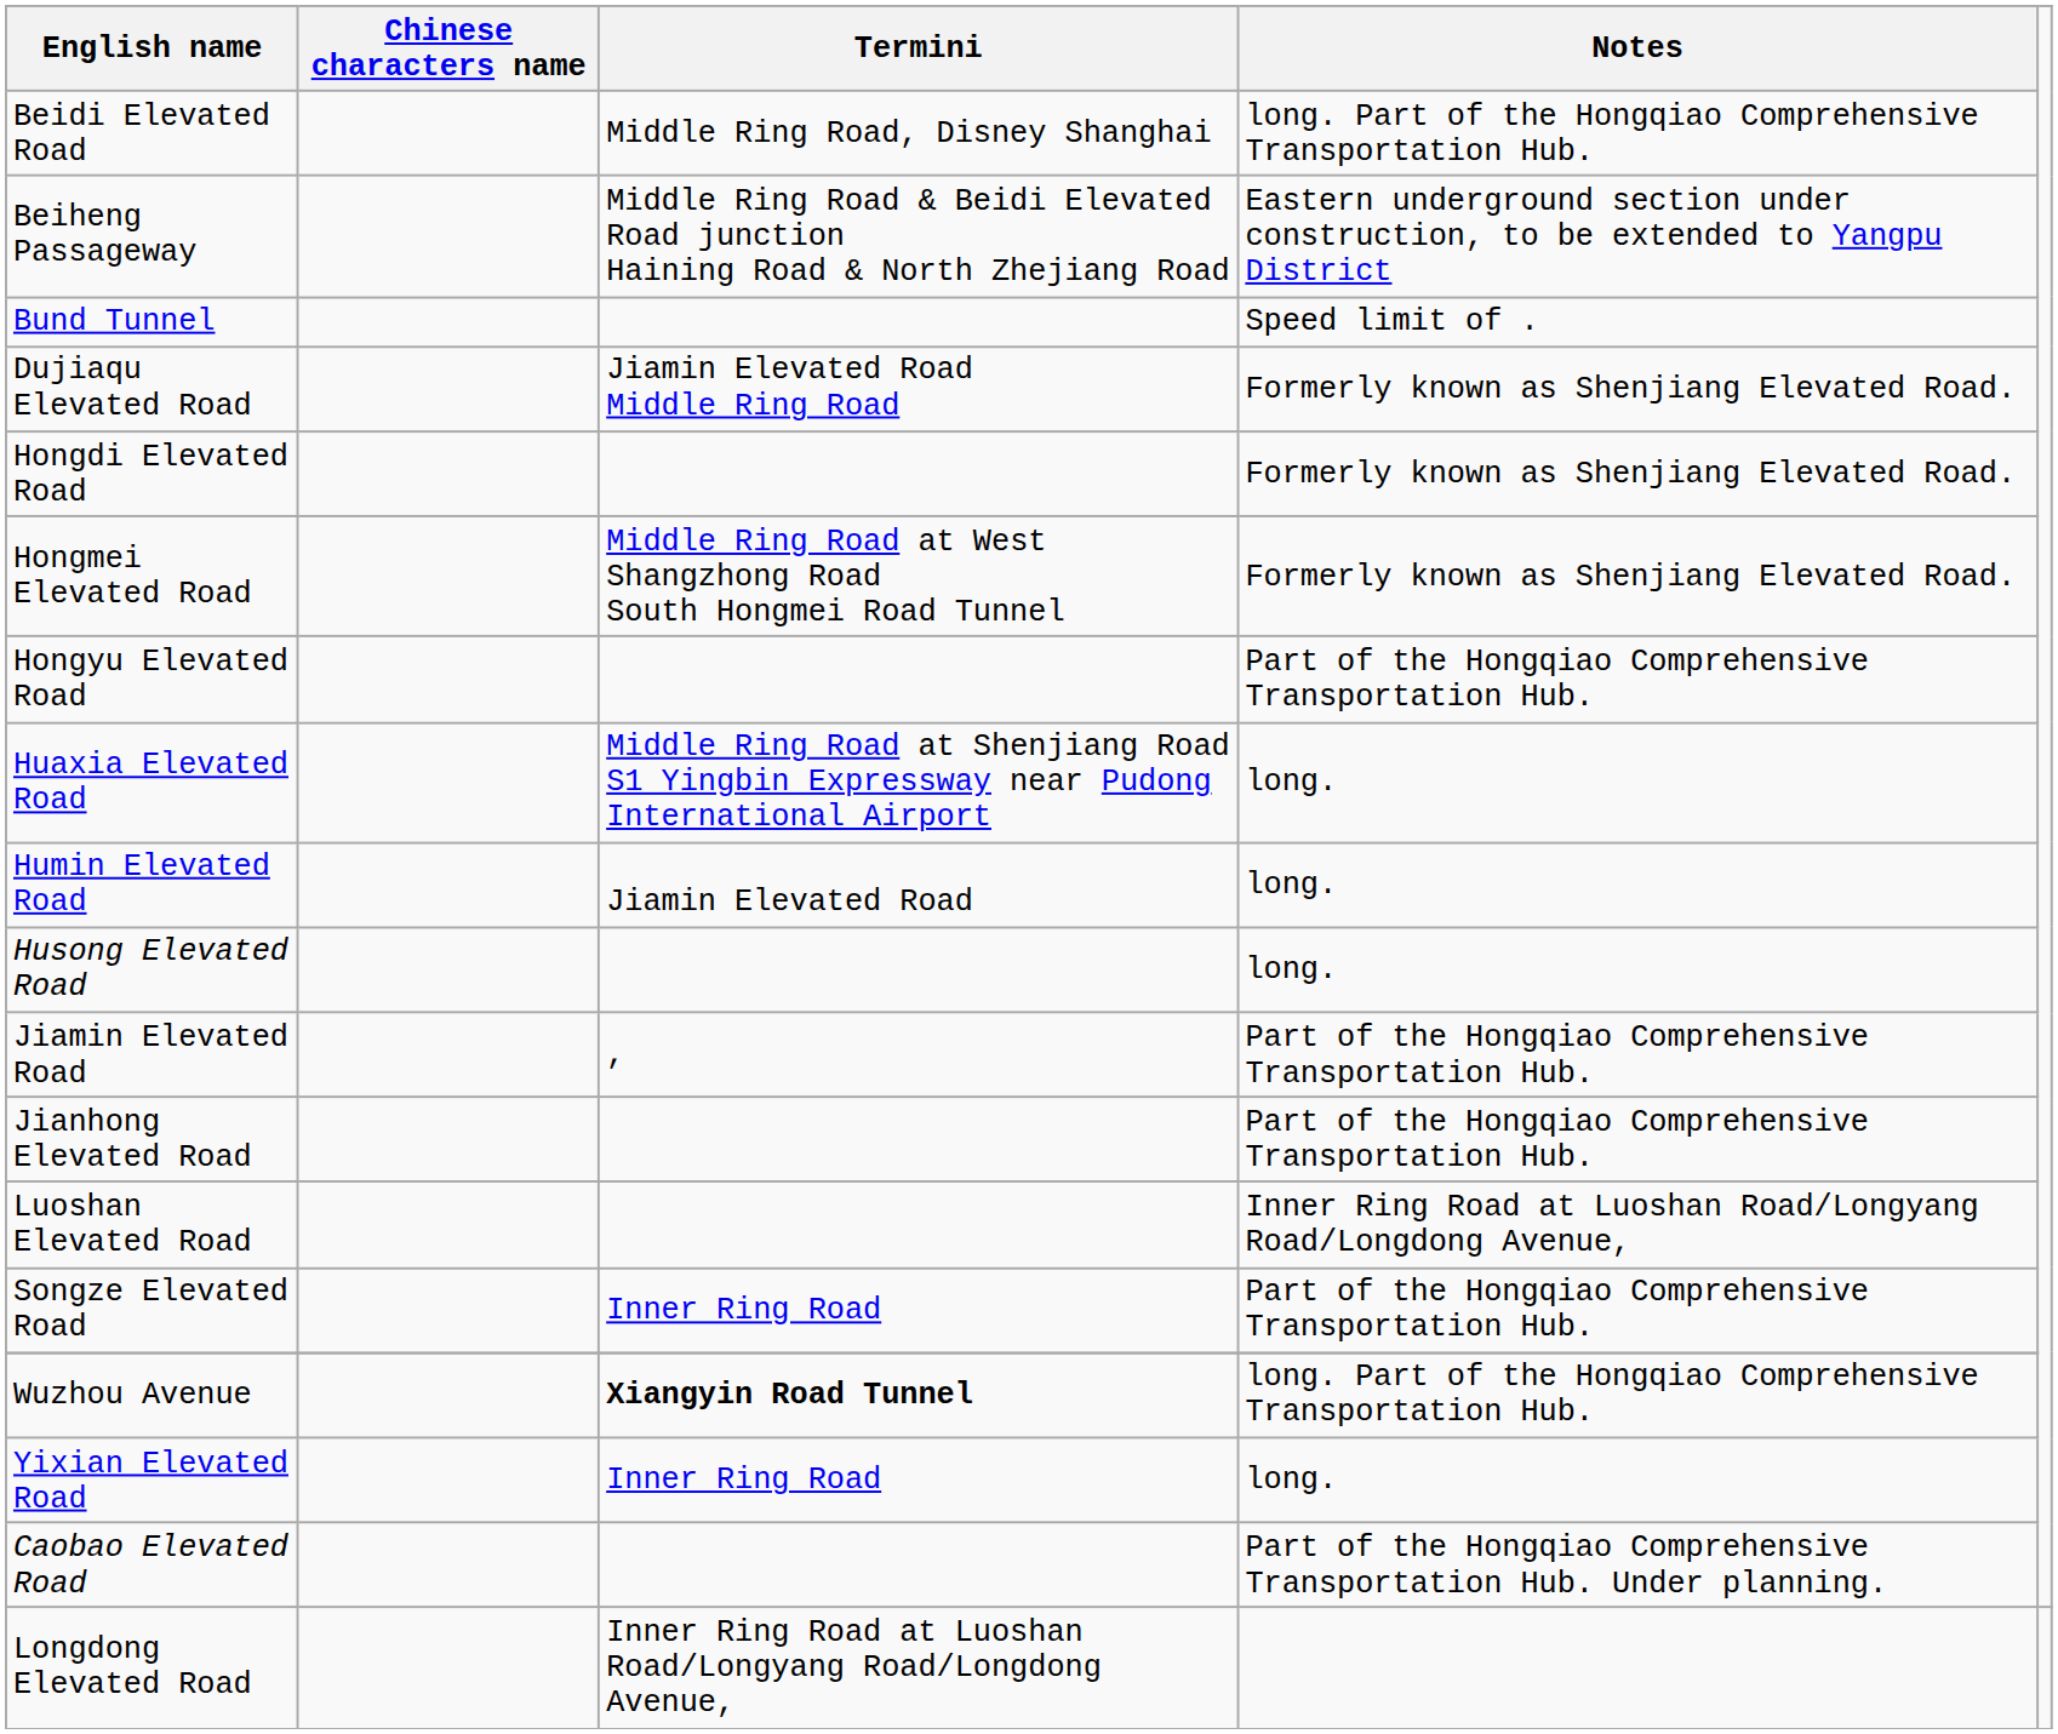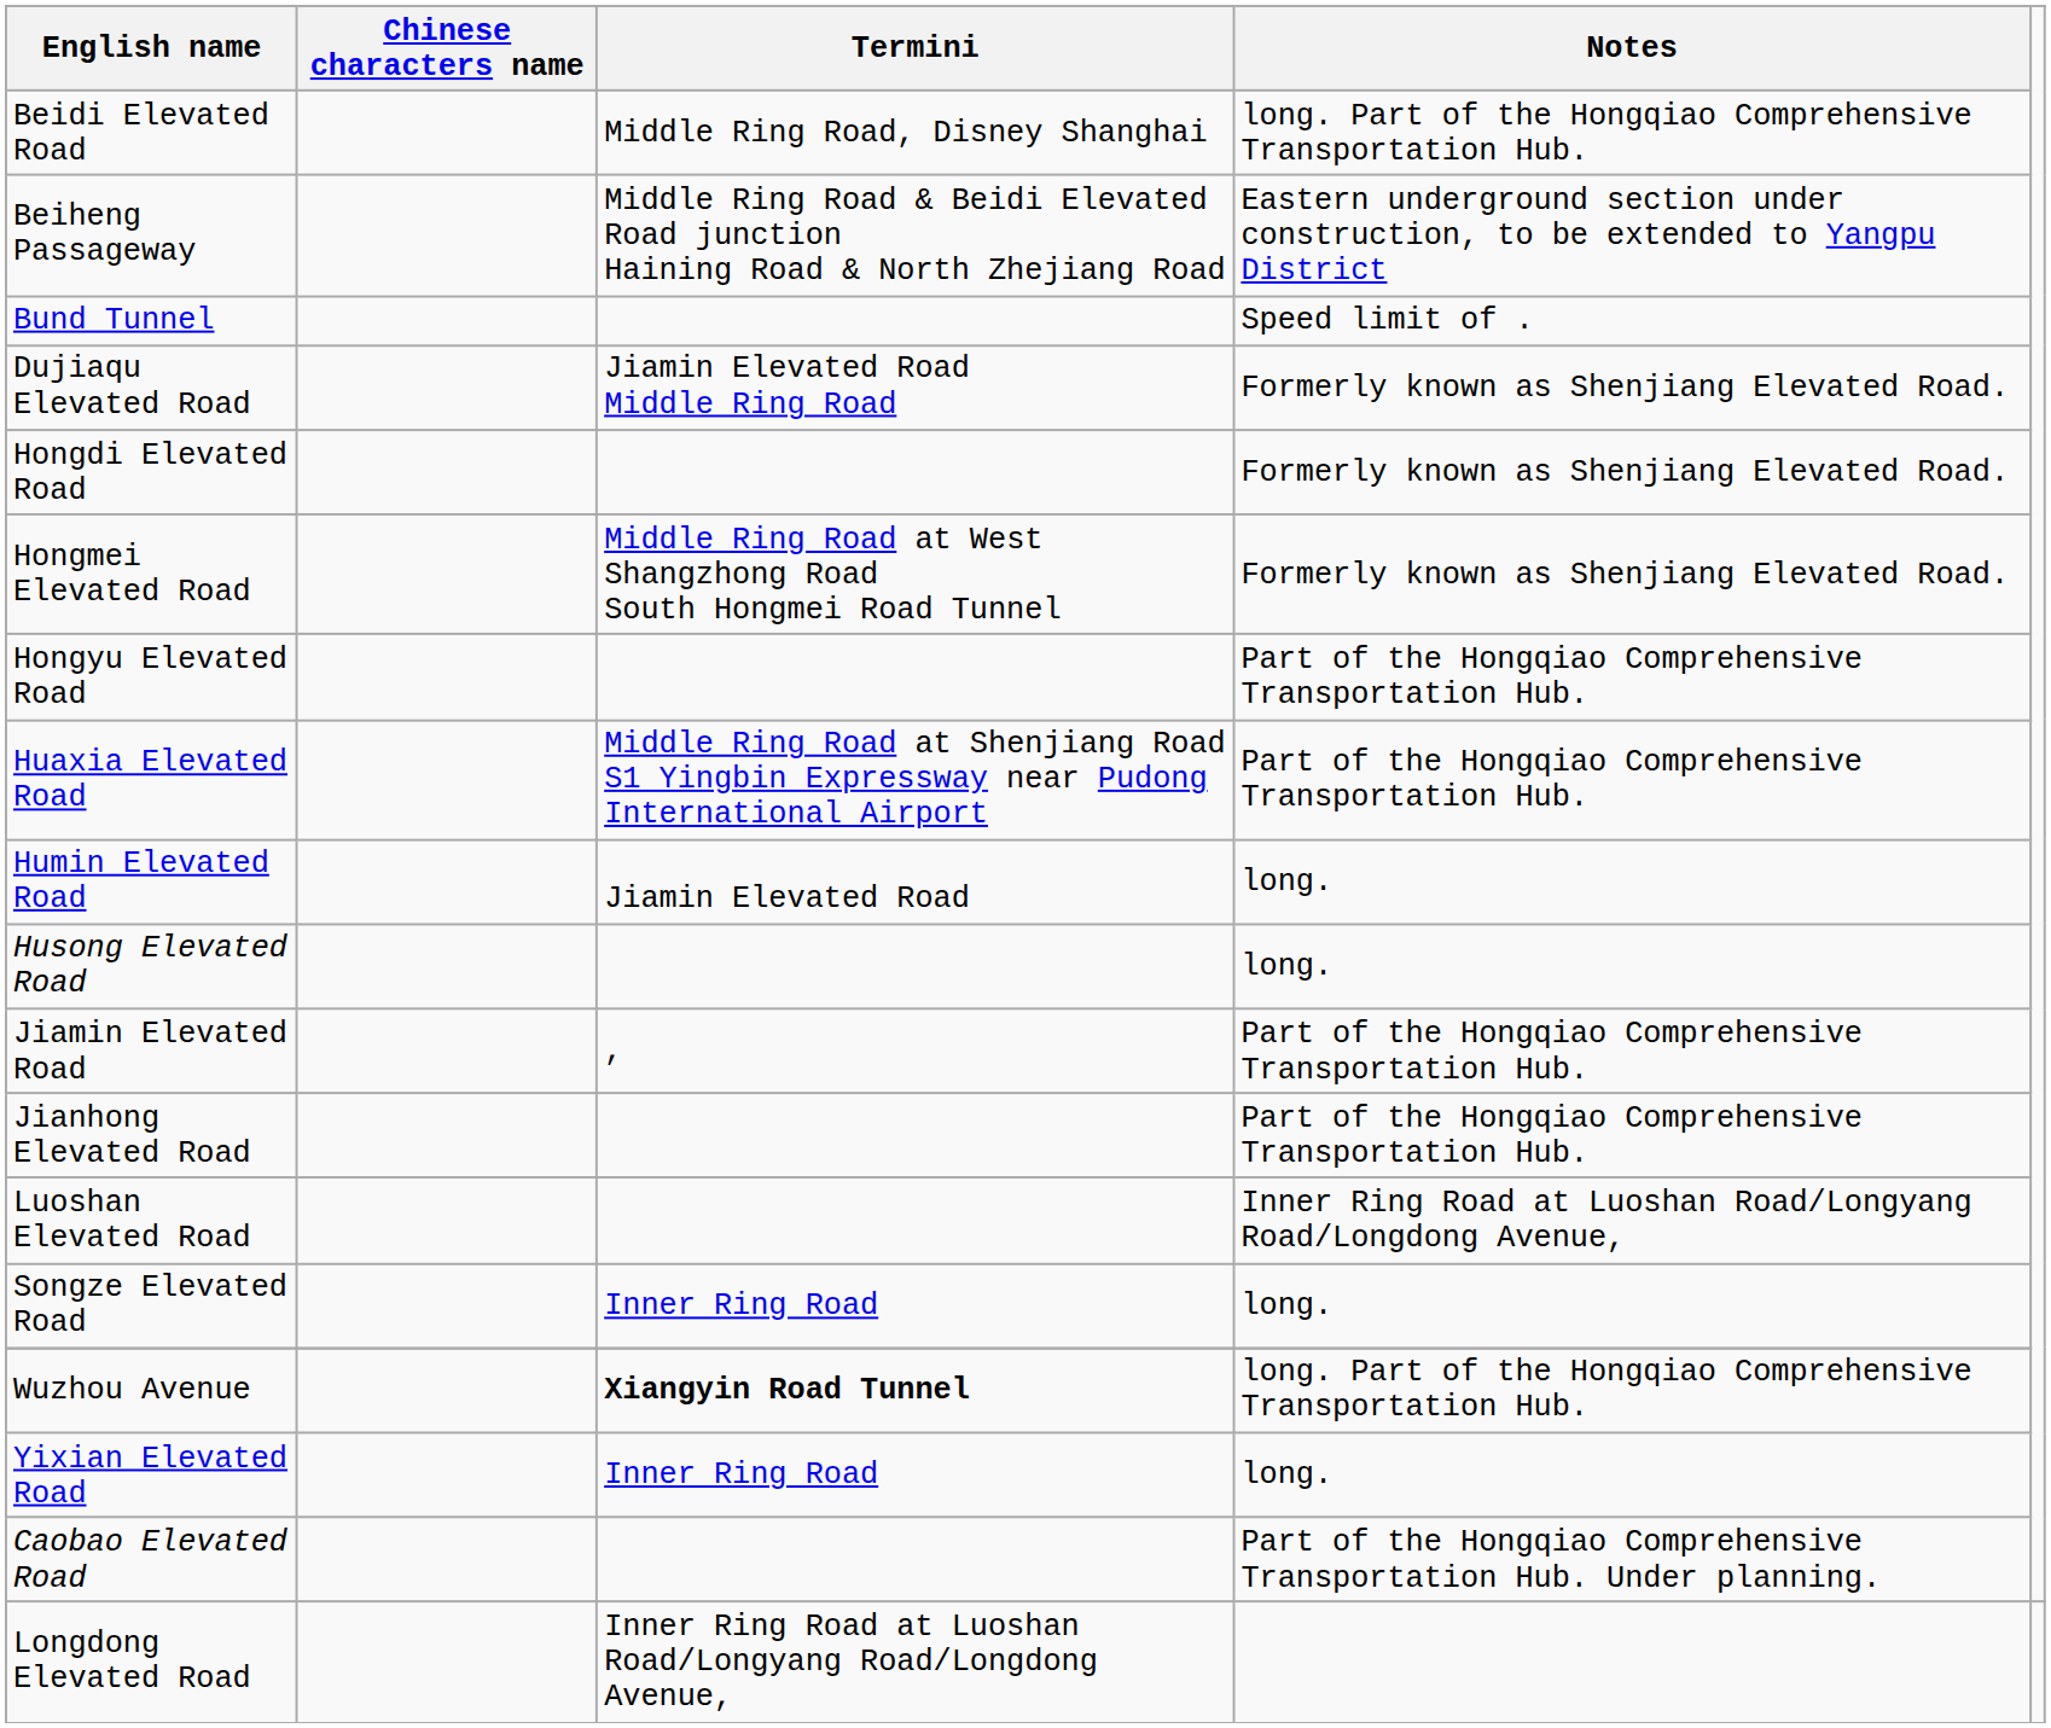Huaxia Elevated Road | Notes: long. -> Part of the Hongqiao Comprehensive Transportation Hub.
Songze Elevated Road | Notes: Part of the Hongqiao Comprehensive Transportation Hub. -> long.
